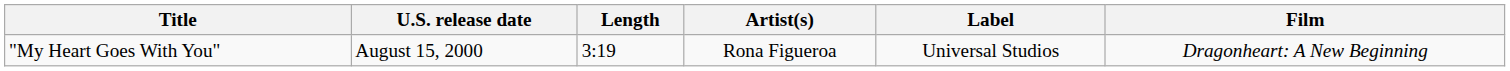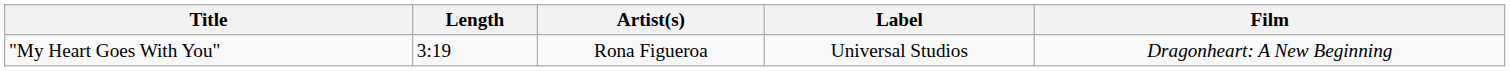- column: U.S. release date | August 15, 2000
